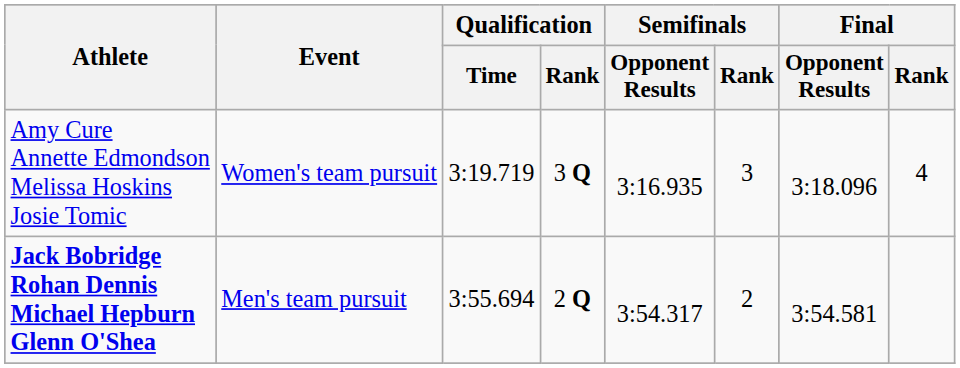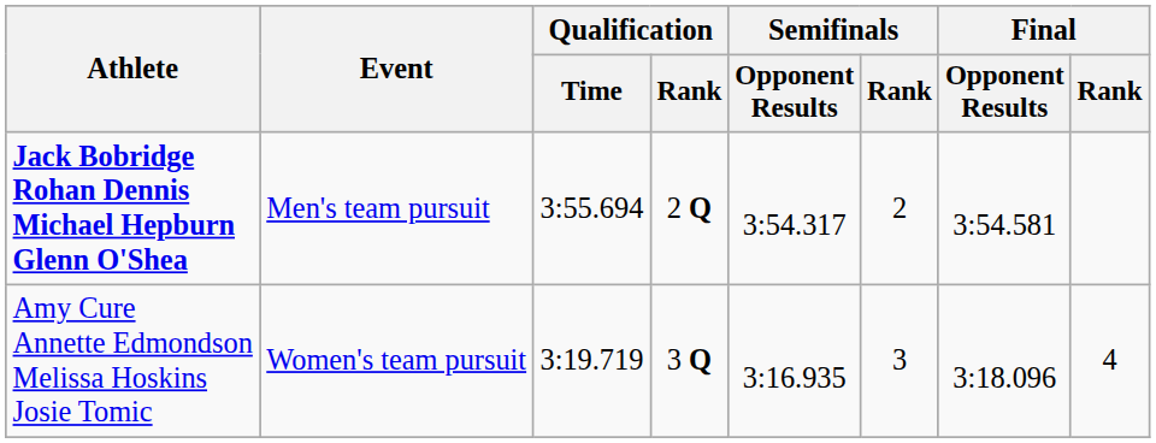rows swapped: Jack Bobridge Rohan Dennis Michael Hepburn Glenn O'Shea <-> Amy Cure Annette Edmondson Melissa Hoskins Josie Tomic
